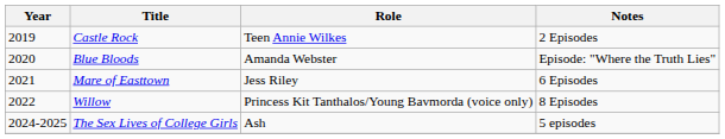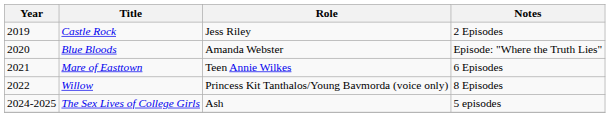Castle Rock | Role: Teen Annie Wilkes -> Jess Riley
Mare of Easttown | Role: Jess Riley -> Teen Annie Wilkes
